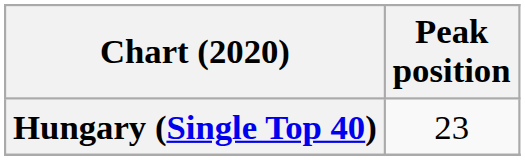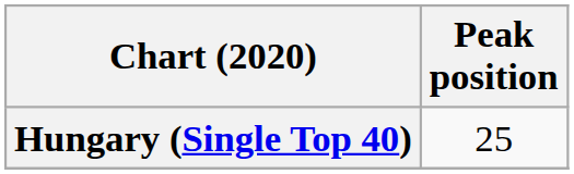Hungary (Single Top 40) | Peak position: 23 -> 25
